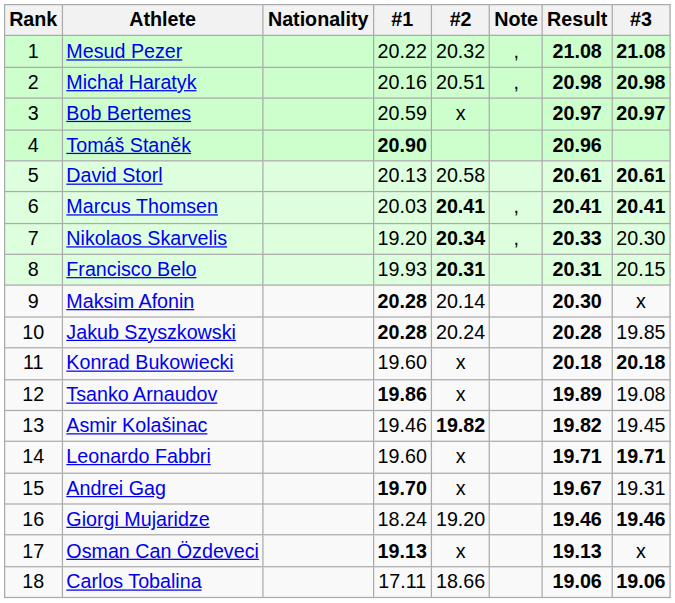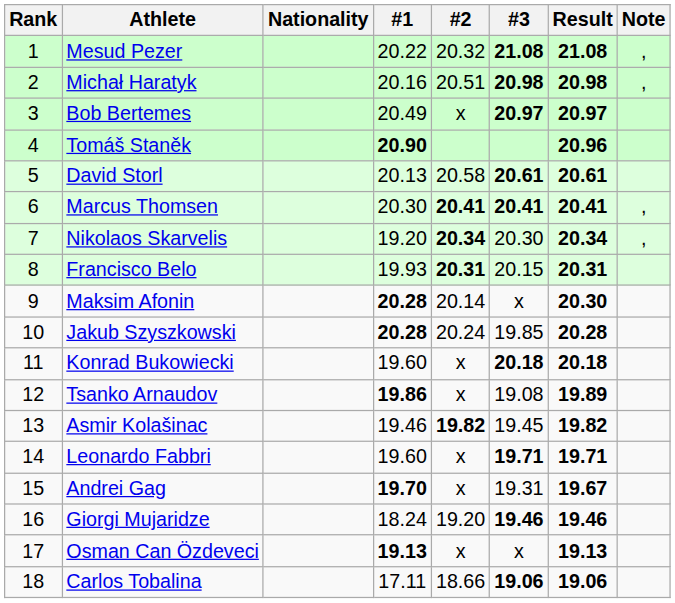columns swapped: #3 <-> Note
Bob Bertemes | #1: 20.59 -> 20.49
Marcus Thomsen | #1: 20.03 -> 20.30
Nikolaos Skarvelis | Result: 20.33 -> 20.34
